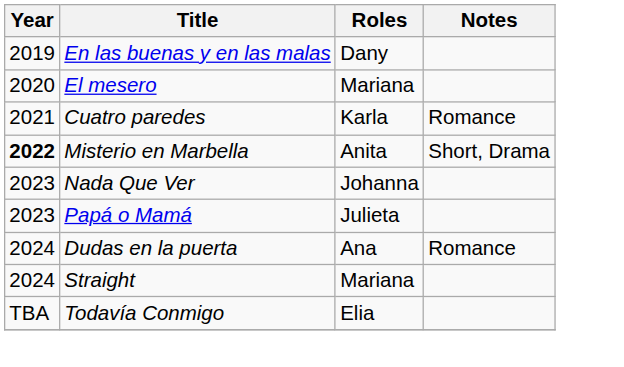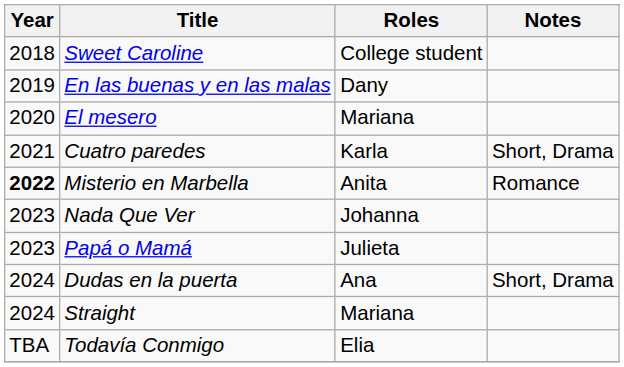+ row: 2018 | Sweet Caroline | College student
Cuatro paredes | Notes: Romance -> Short, Drama
Misterio en Marbella | Notes: Short, Drama -> Romance
Dudas en la puerta | Notes: Romance -> Short, Drama
